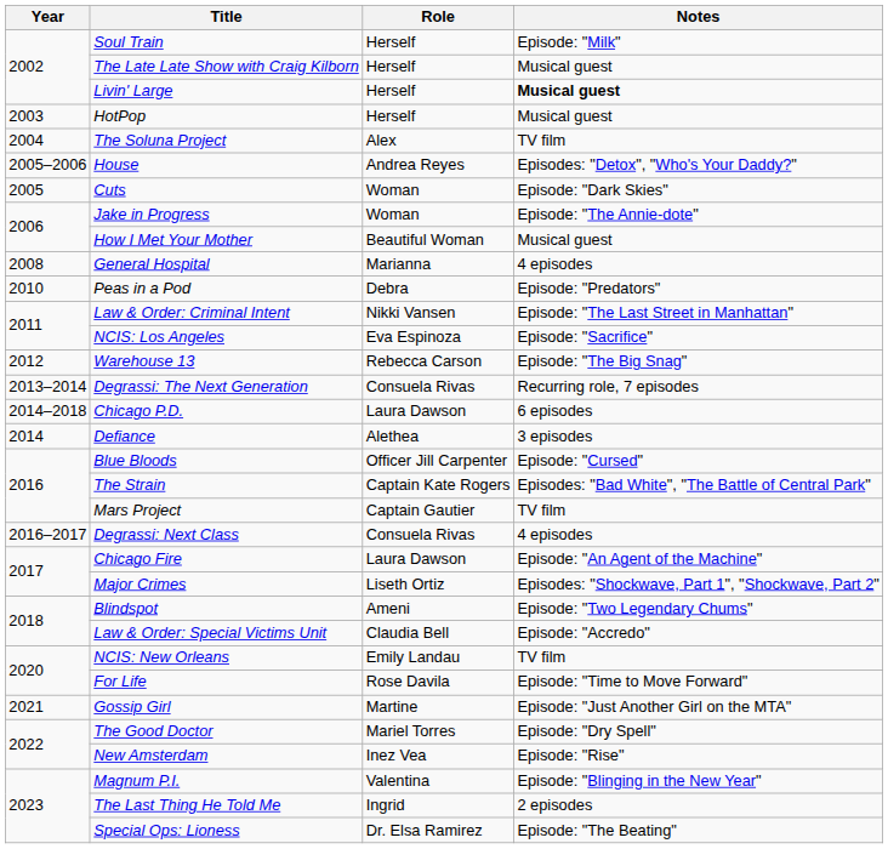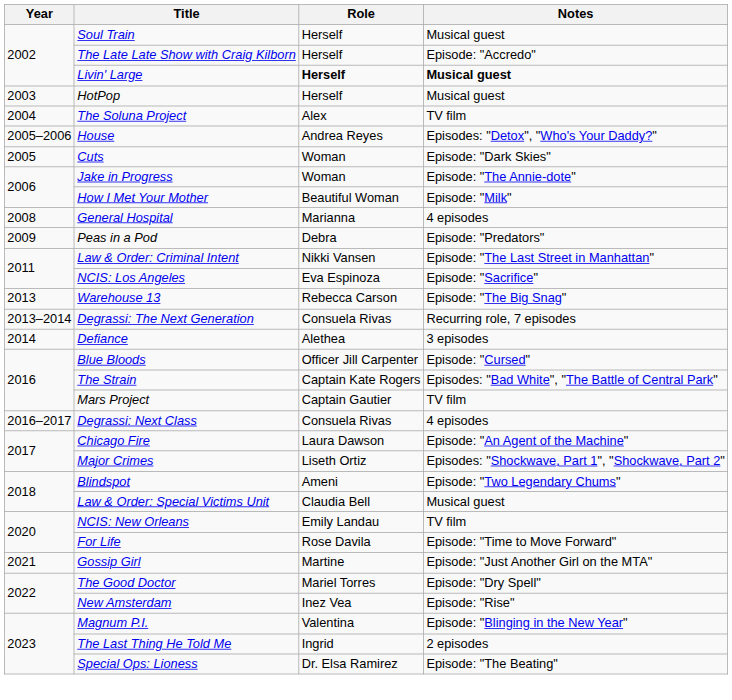Soul Train | Notes: Episode: "Milk" -> Musical guest
The Late Late Show with Craig Kilborn | Notes: Musical guest -> Episode: "Accredo"
Livin' Large | Role: normal -> bold
How I Met Your Mother | Notes: Musical guest -> Episode: "Milk"
Peas in a Pod | Year: 2010 -> 2009
Warehouse 13 | Year: 2012 -> 2013
- row: 2014–2018 | Chicago P.D. | Laura Dawson | 6 episodes
Law & Order: Special Victims Unit | Notes: Episode: "Accredo" -> Musical guest
